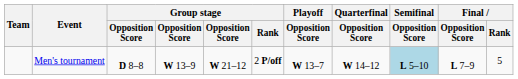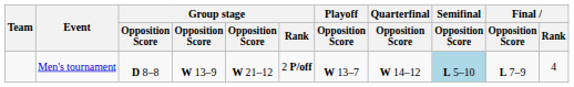Men's tournament | Final / Rank: 5 -> 4
